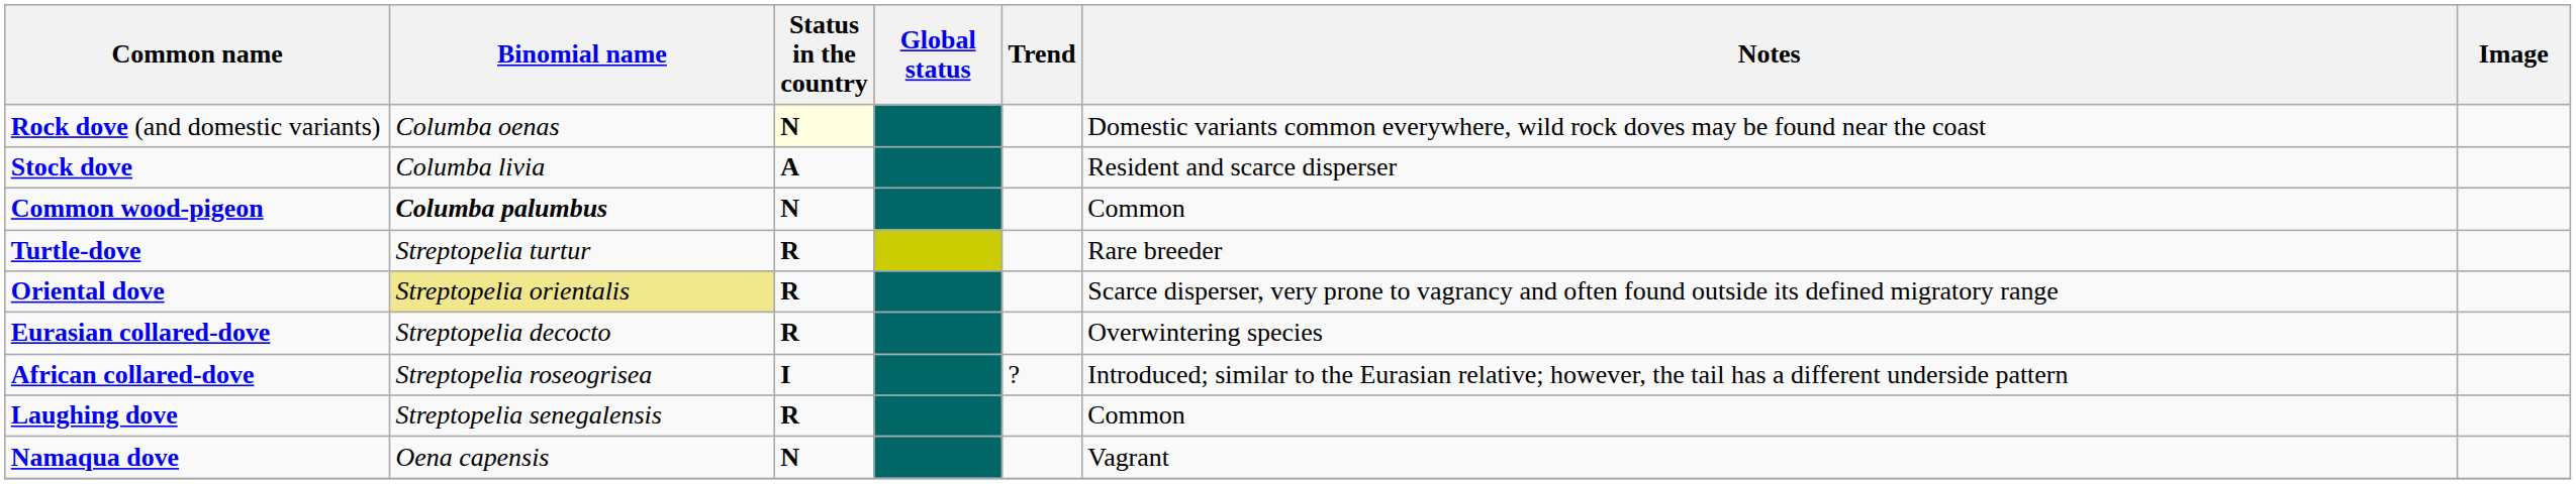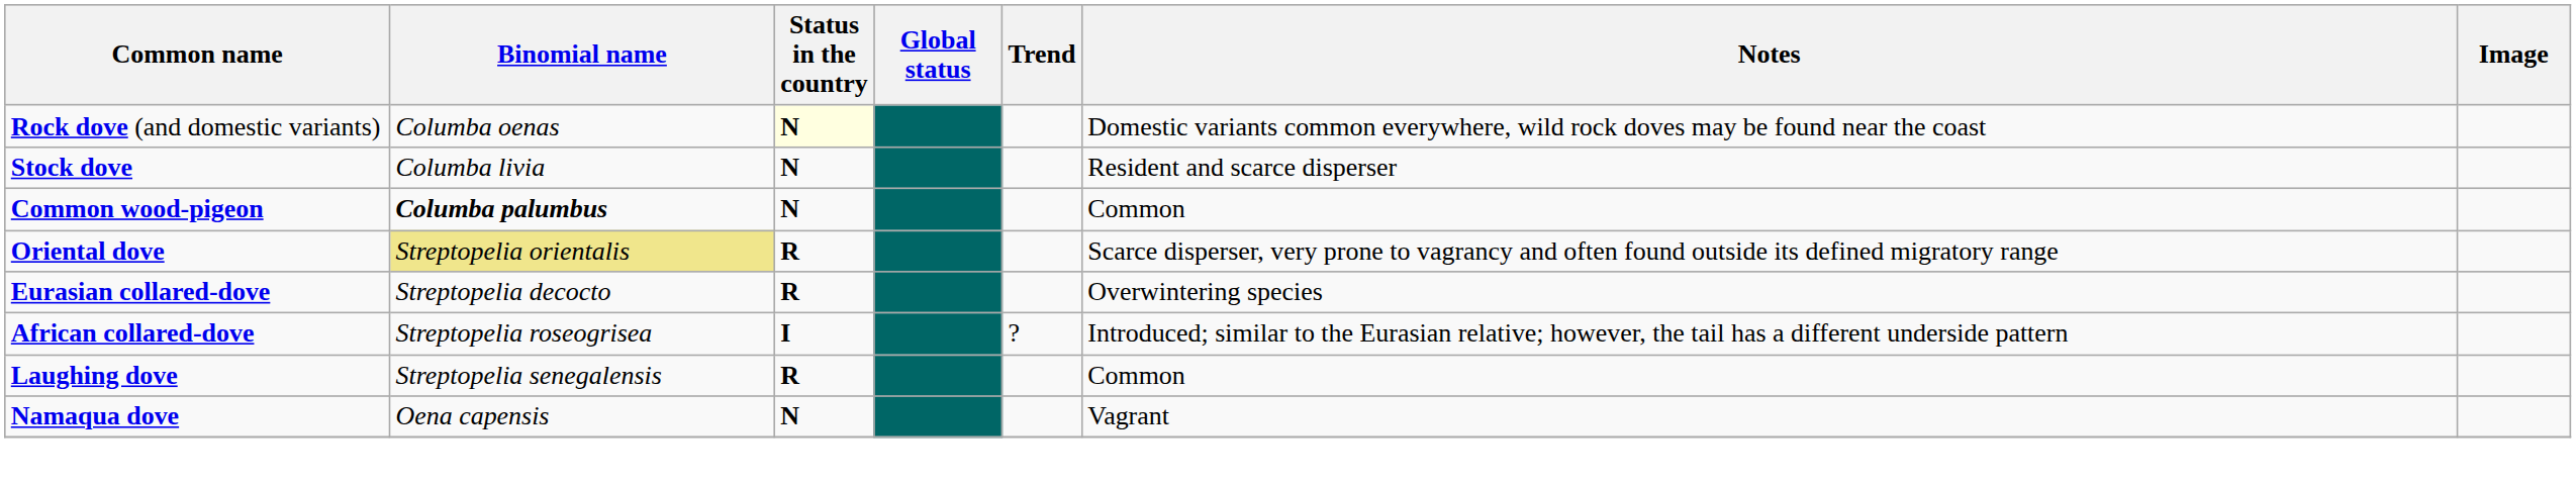Stock dove | Status in the country: A -> N
- row: Turtle-dove | Streptopelia turtur | R | Rare breeder
